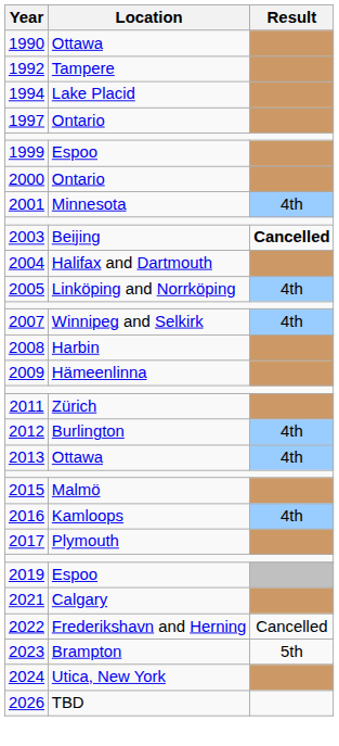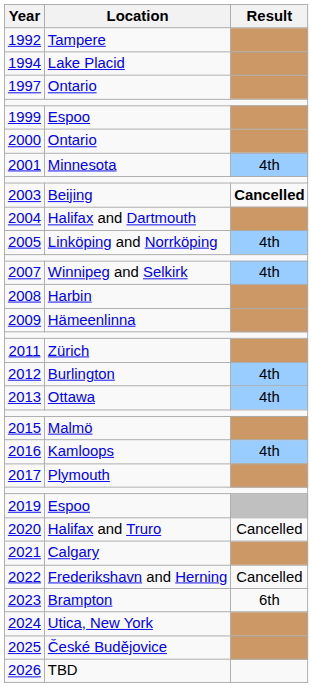- row: 1990 | Ottawa
+ row: 2020 | Halifax and Truro | Cancelled
2023 | Result: 5th -> 6th
+ row: 2025 | České Budějovice
